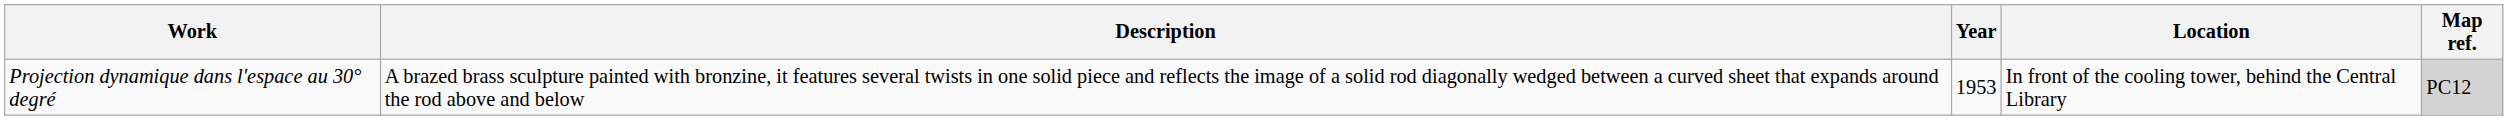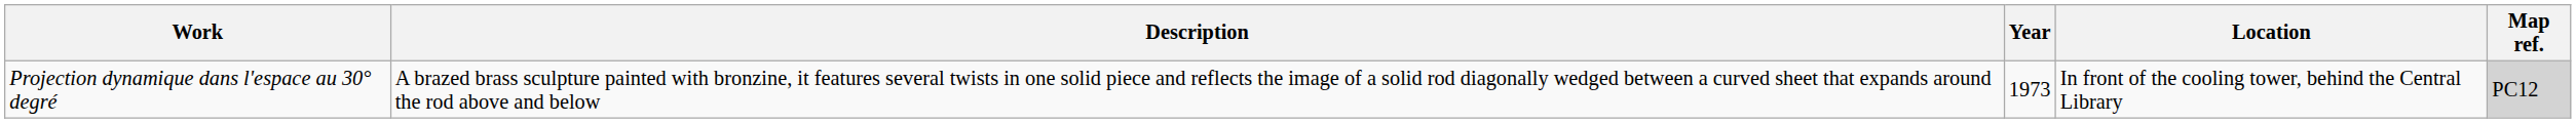Projection dynamique dans l'espace au 30° degré | Year: 1953 -> 1973
